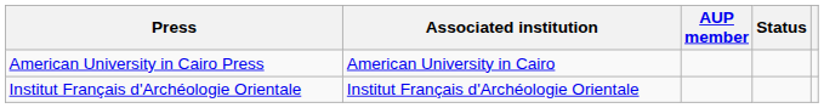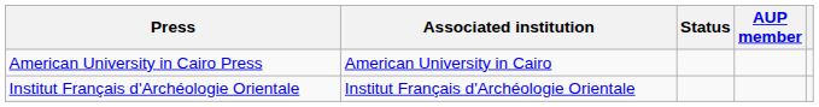columns swapped: Status <-> AUP member
